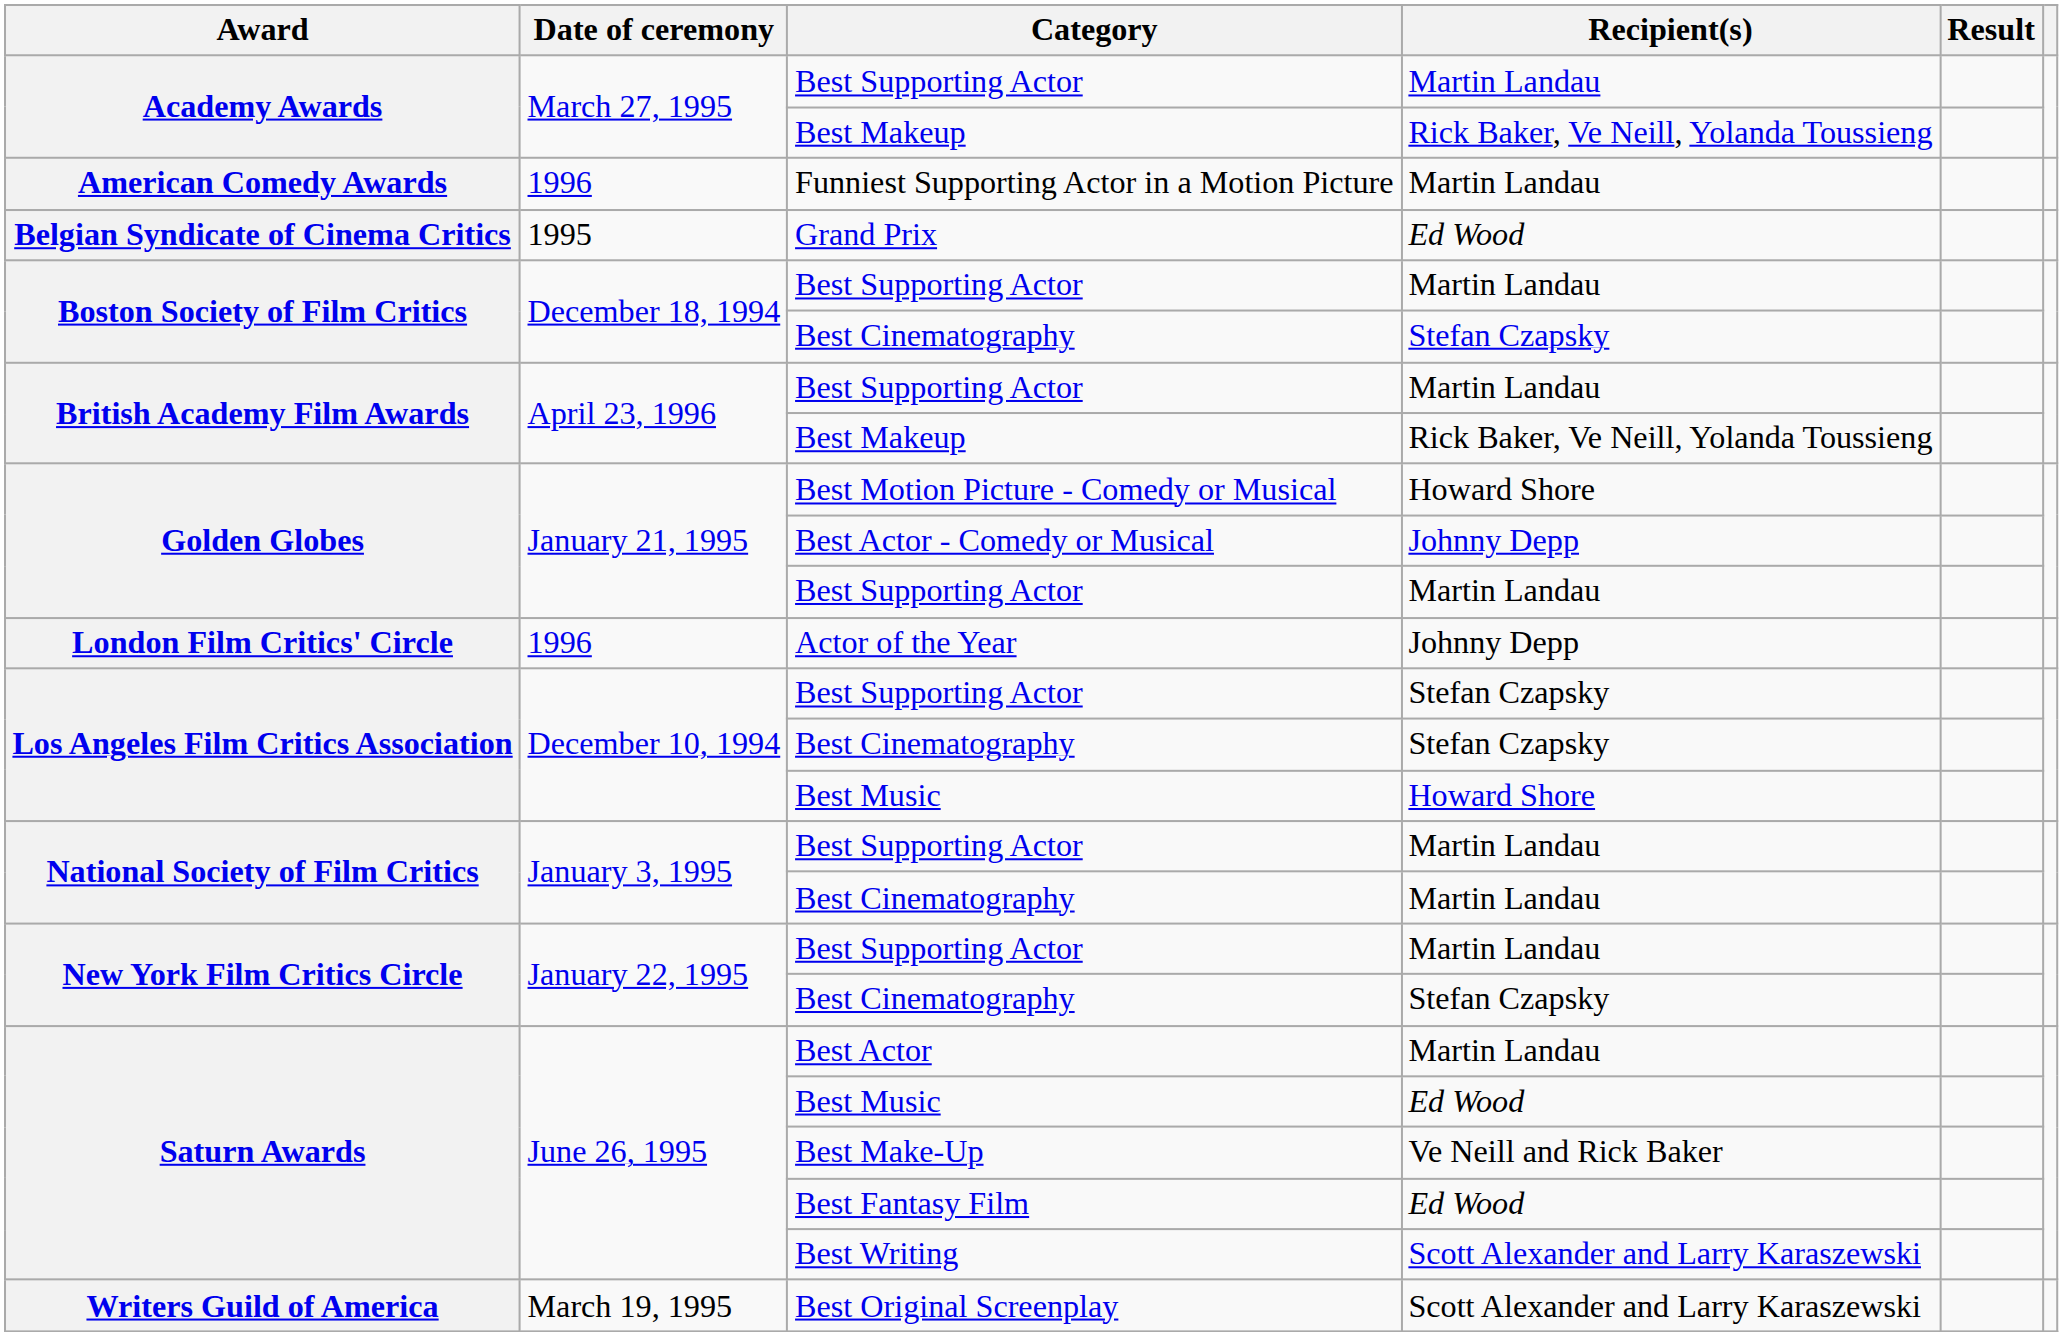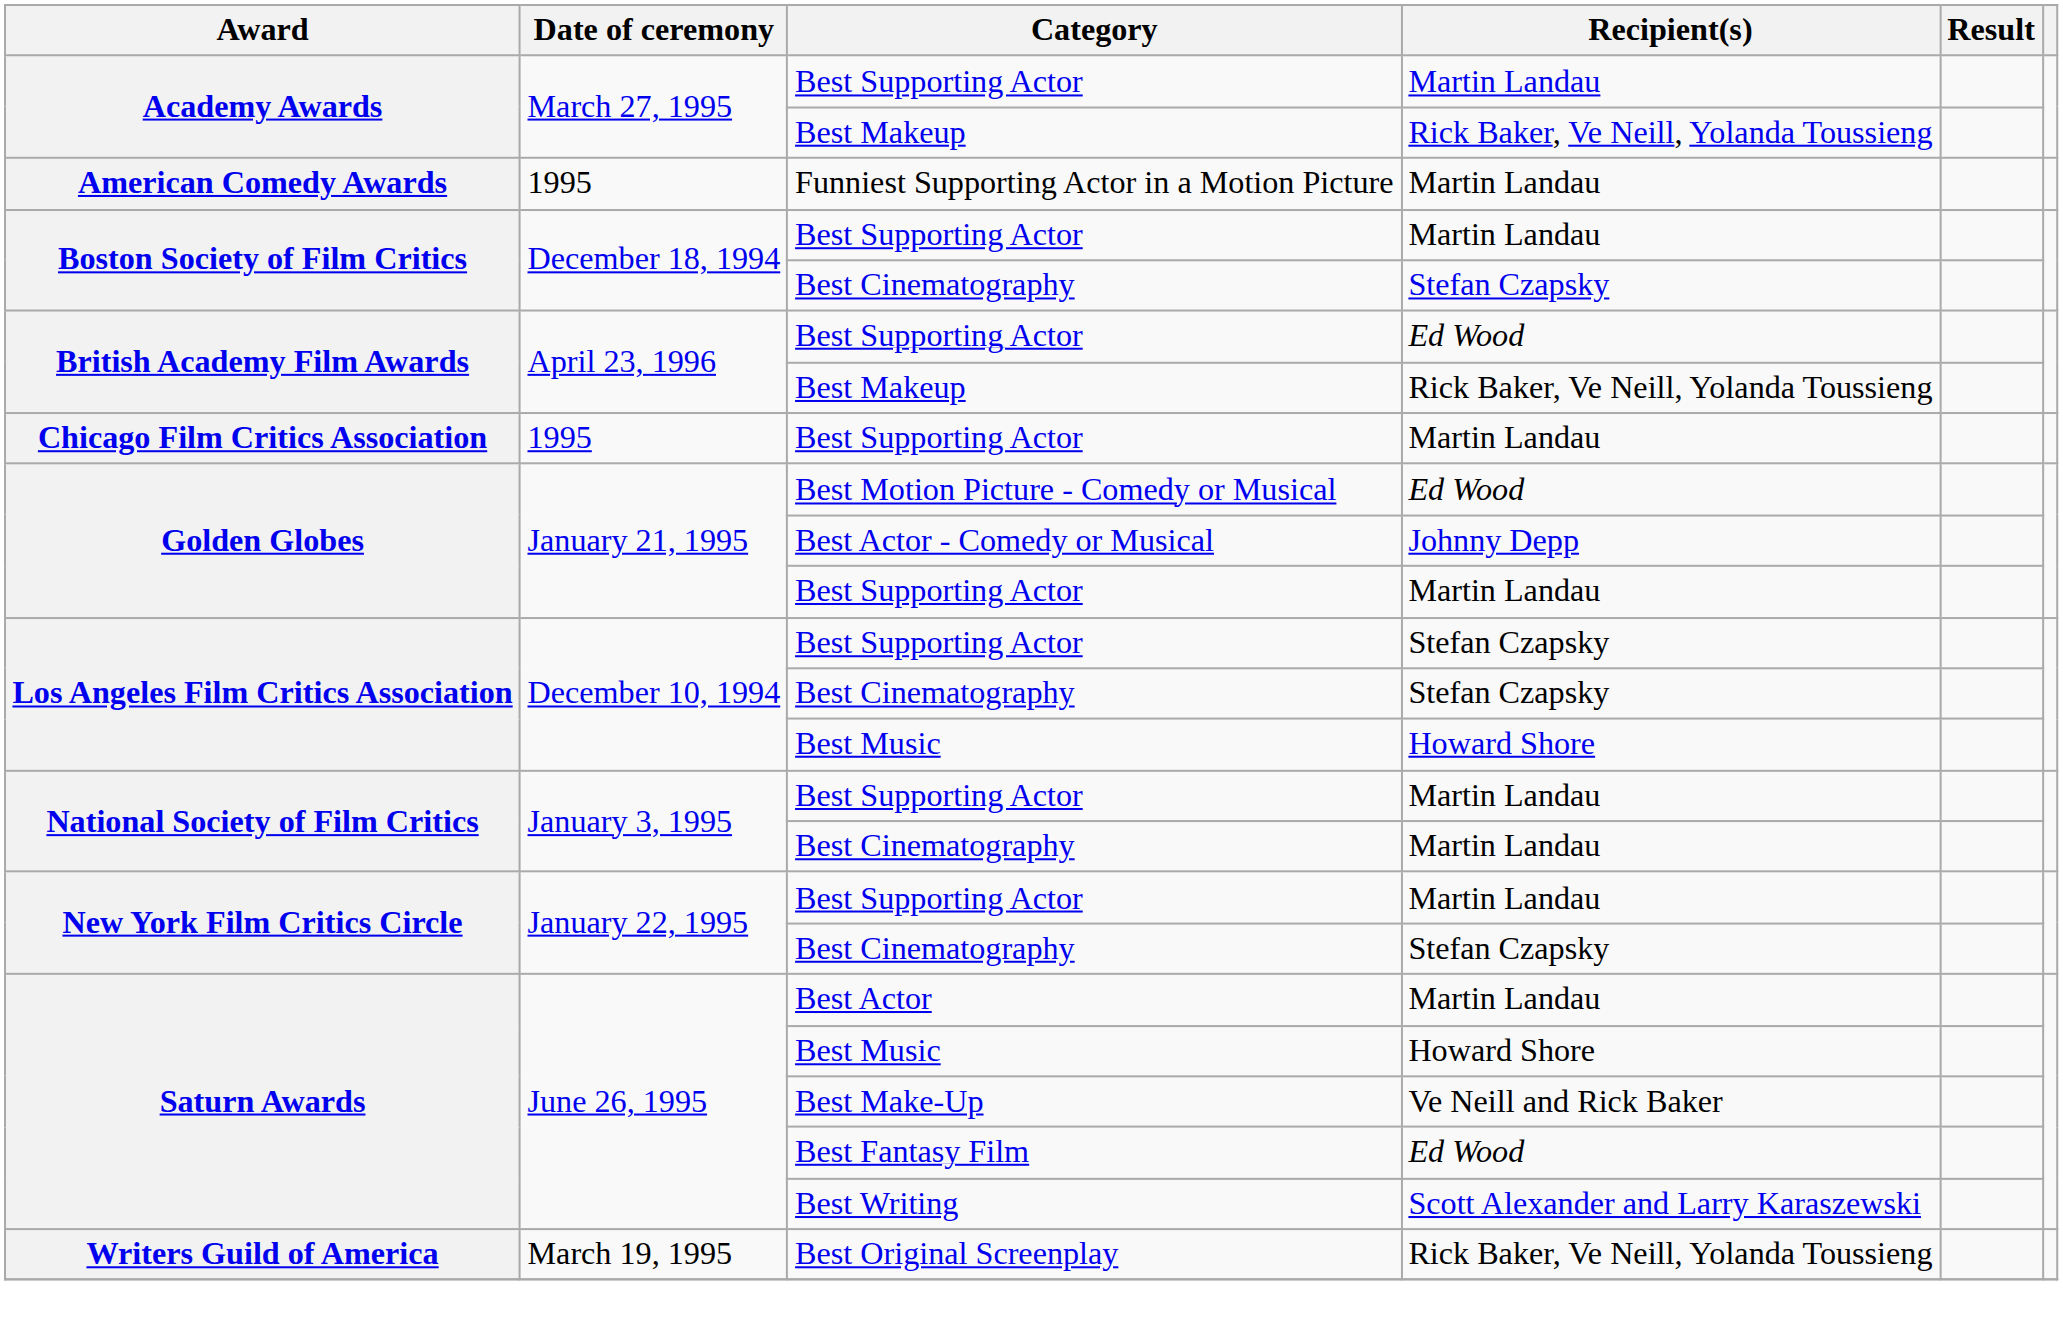Funniest Supporting Actor in a Motion Picture | Date of ceremony: 1996 -> 1995
- row: Belgian Syndicate of Cinema Critics | 1995 | Grand Prix | Ed Wood
British Academy Film Awards / Best Supporting Actor | Recipient(s): Martin Landau -> Ed Wood
+ row: Chicago Film Critics Association | 1995 | Best Supporting Actor | Martin Landau
Best Motion Picture - Comedy or Musical | Recipient(s): Howard Shore -> Ed Wood
- row: London Film Critics' Circle | 1996 | Actor of the Year | Johnny Depp
Saturn Awards / Best Music | Recipient(s): Ed Wood -> Howard Shore
Best Original Screenplay | Recipient(s): Scott Alexander and Larry Karaszewski -> Rick Baker, Ve Neill, Yolanda Toussieng
